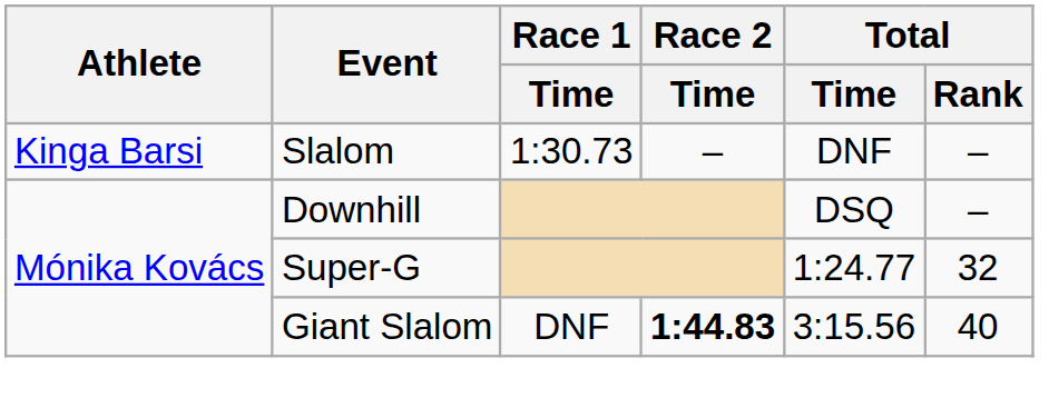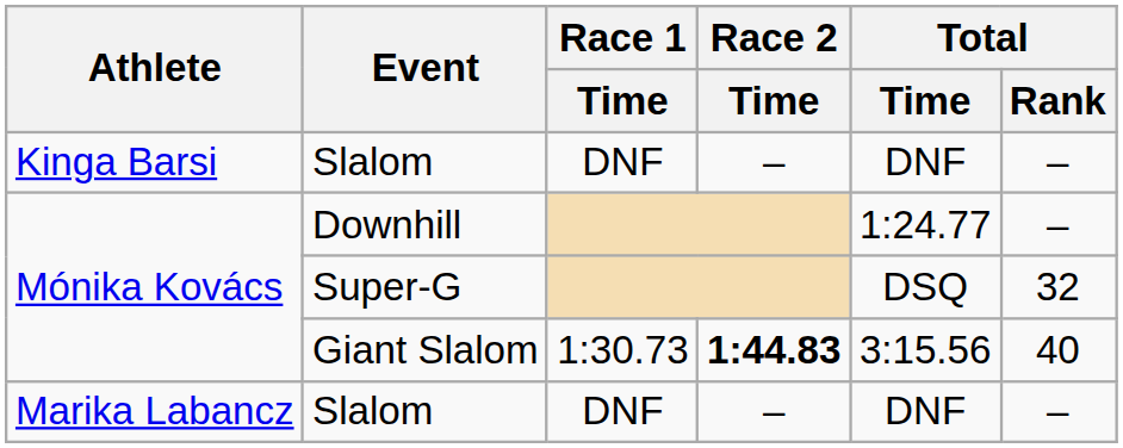Kinga Barsi / Slalom | Race 1 / Time: 1:30.73 -> DNF
Downhill | Total / Time: DSQ -> 1:24.77
Super-G | Total / Time: 1:24.77 -> DSQ
Giant Slalom | Race 1 / Time: DNF -> 1:30.73
+ row: Marika Labancz | Slalom | DNF | – | DNF | –
